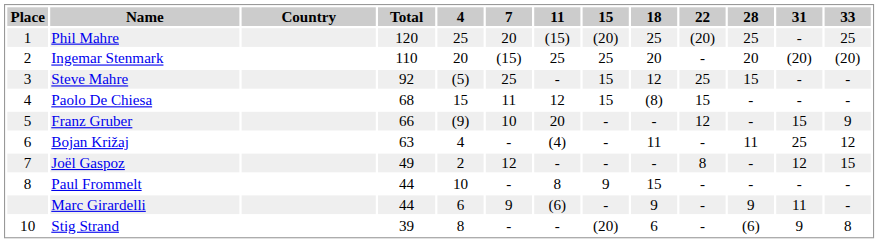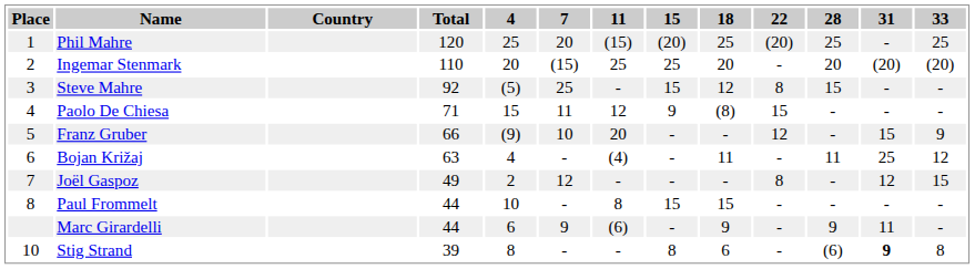Steve Mahre | 22: 25 -> 8
Paolo De Chiesa | Total: 68 -> 71
Paolo De Chiesa | 15: 15 -> 9
Paul Frommelt | 15: 9 -> 15
Stig Strand | 15: (20) -> 8
Stig Strand | 31: normal -> bold
